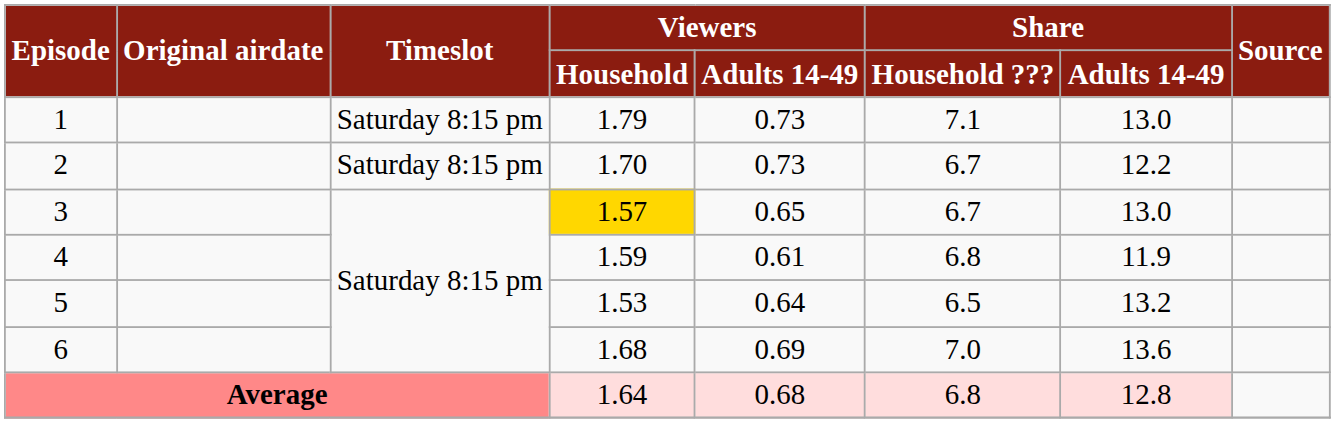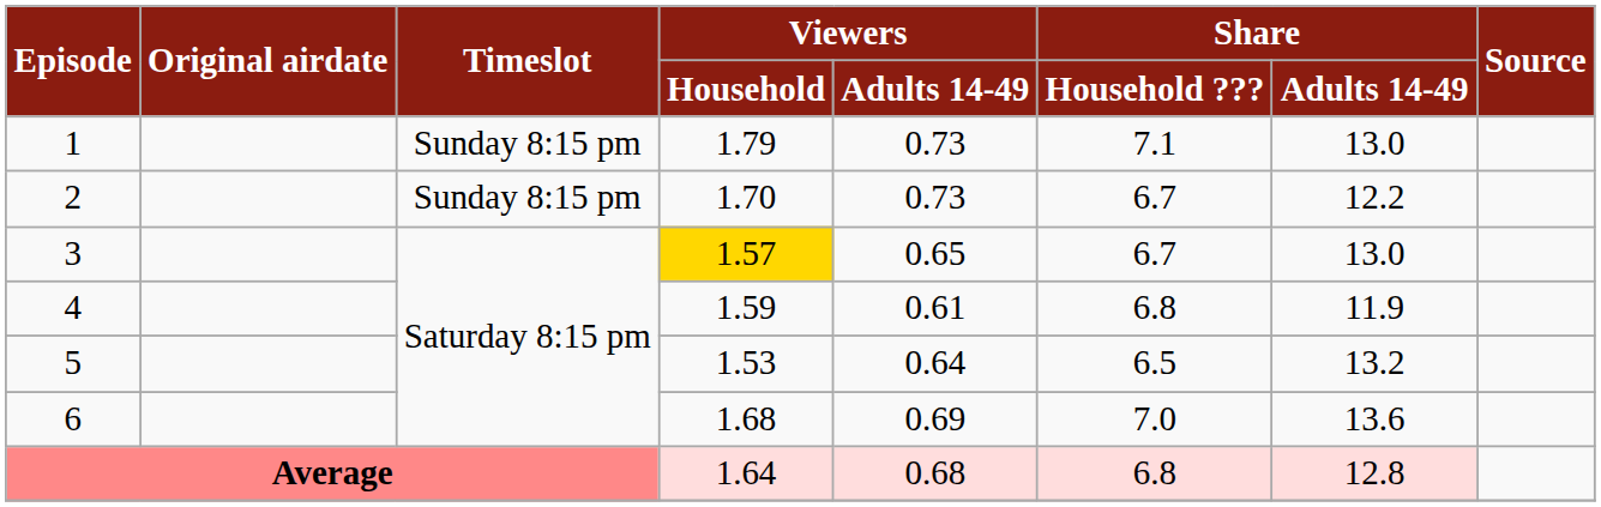1 | Timeslot: Saturday 8:15 pm -> Sunday 8:15 pm
2 | Timeslot: Saturday 8:15 pm -> Sunday 8:15 pm
